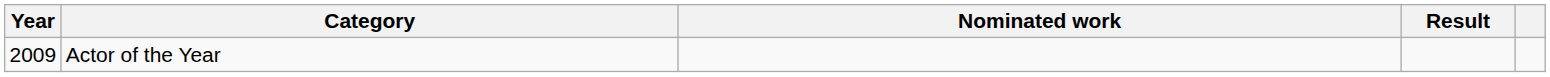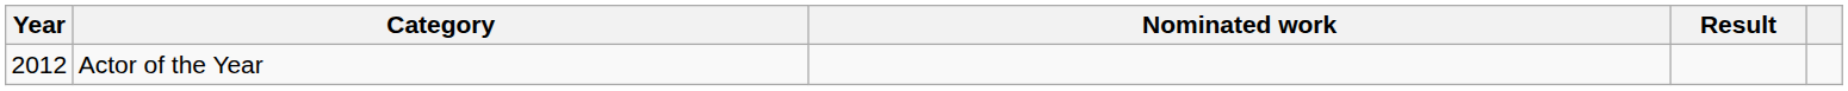Actor of the Year | Year: 2009 -> 2012
